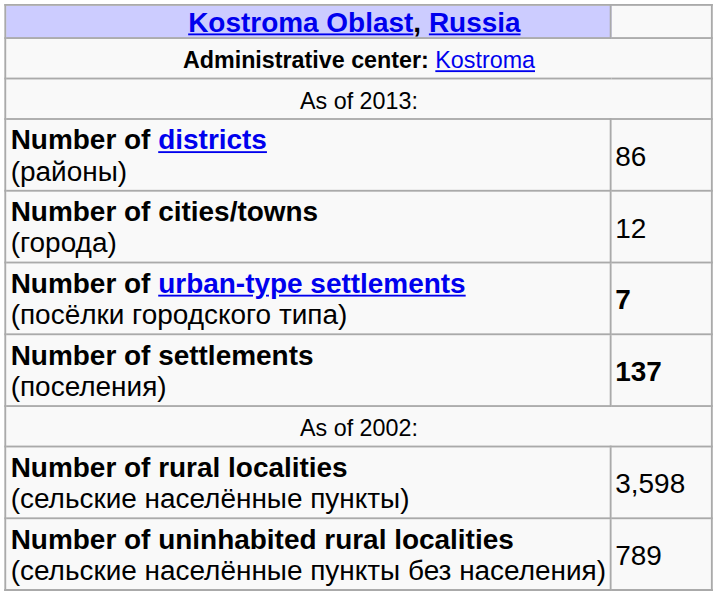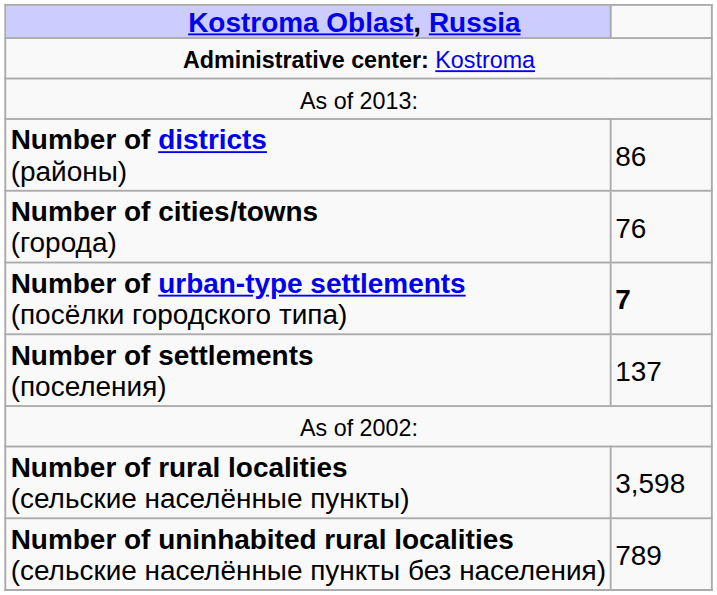Number of cities/towns (города) | column 2: 12 -> 76
Number of settlements (поселения) | column 2: bold -> normal
